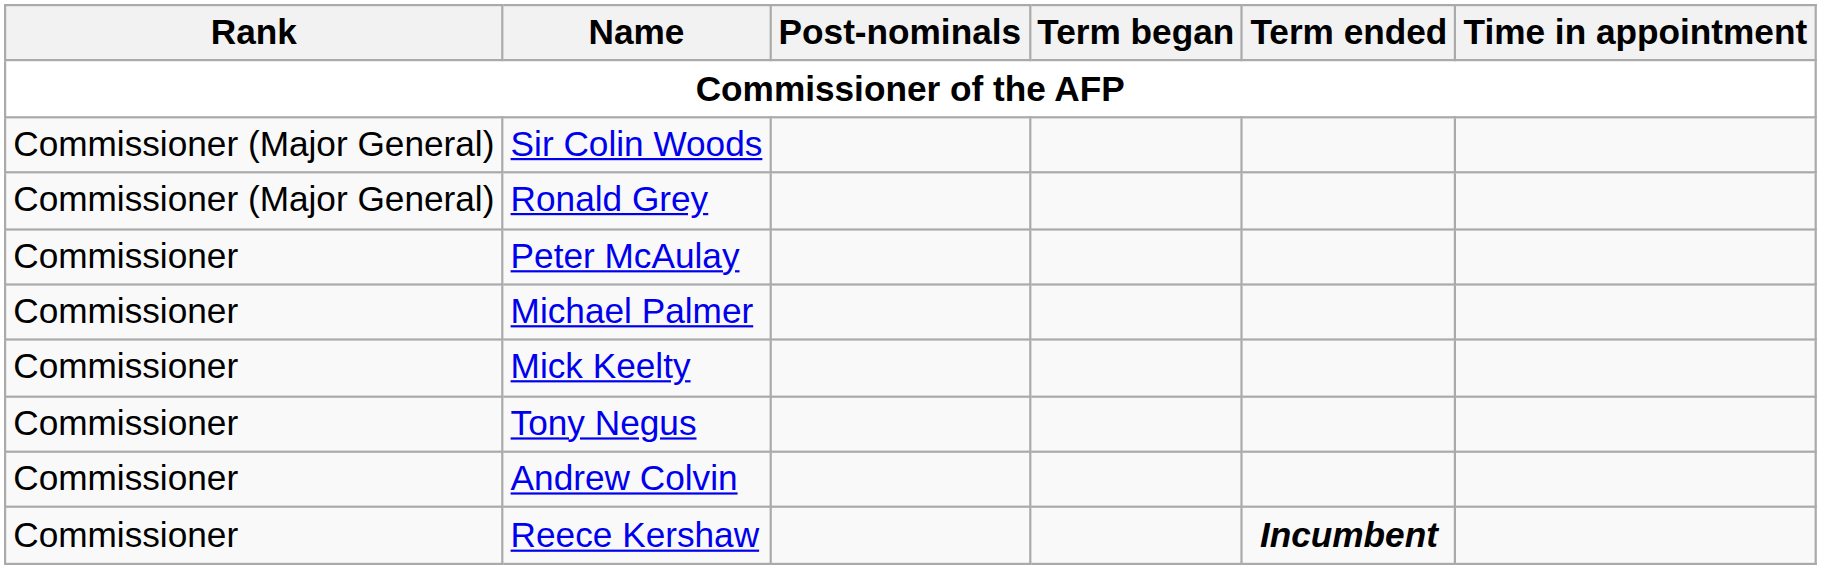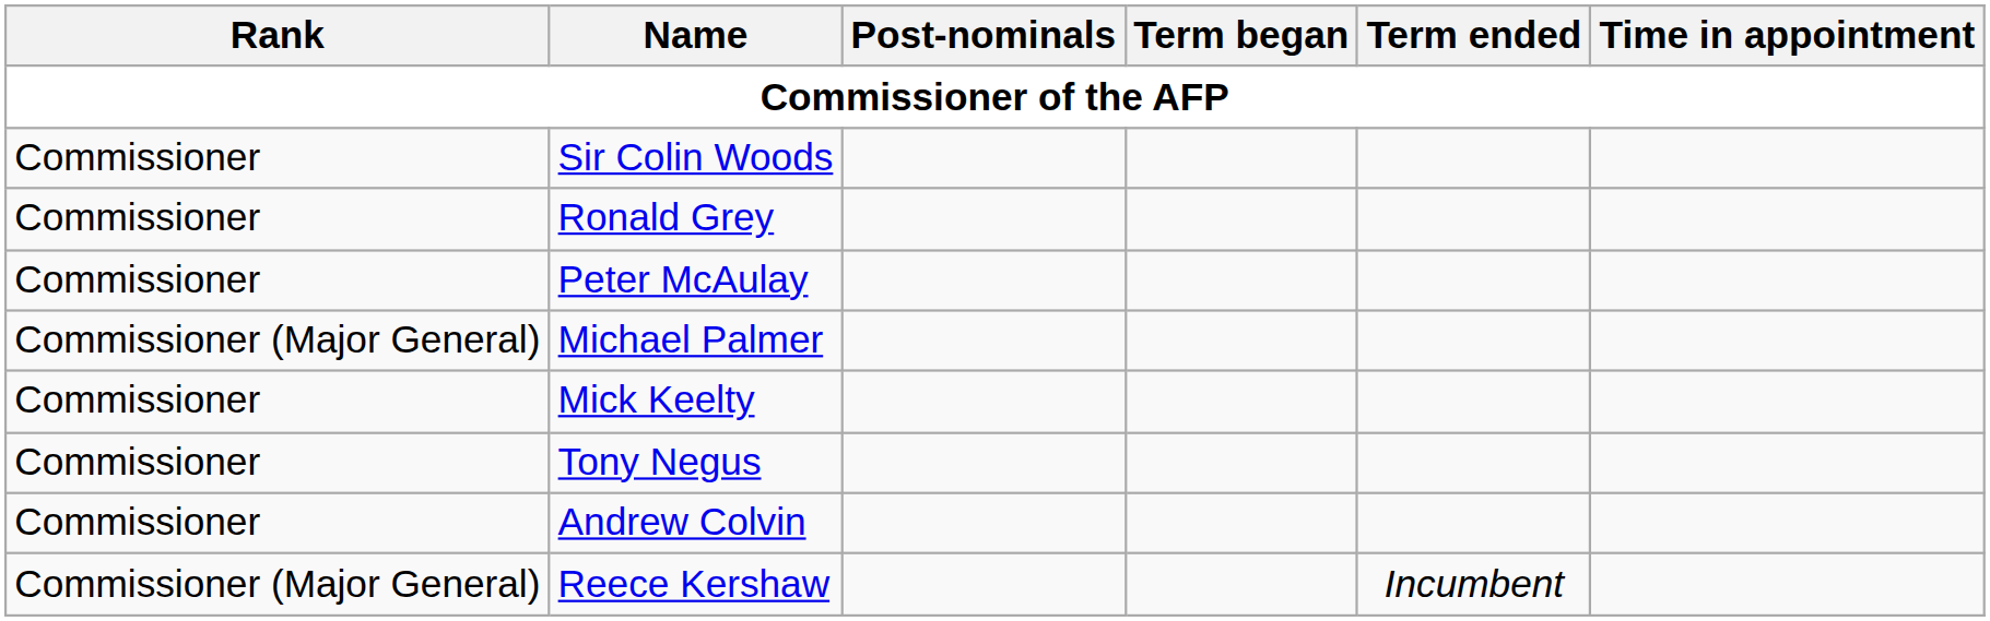Sir Colin Woods | Rank: Commissioner (Major General) -> Commissioner
Ronald Grey | Rank: Commissioner (Major General) -> Commissioner
Michael Palmer | Rank: Commissioner -> Commissioner (Major General)
Reece Kershaw | Rank: Commissioner -> Commissioner (Major General)
Reece Kershaw | Term ended: bold -> normal
